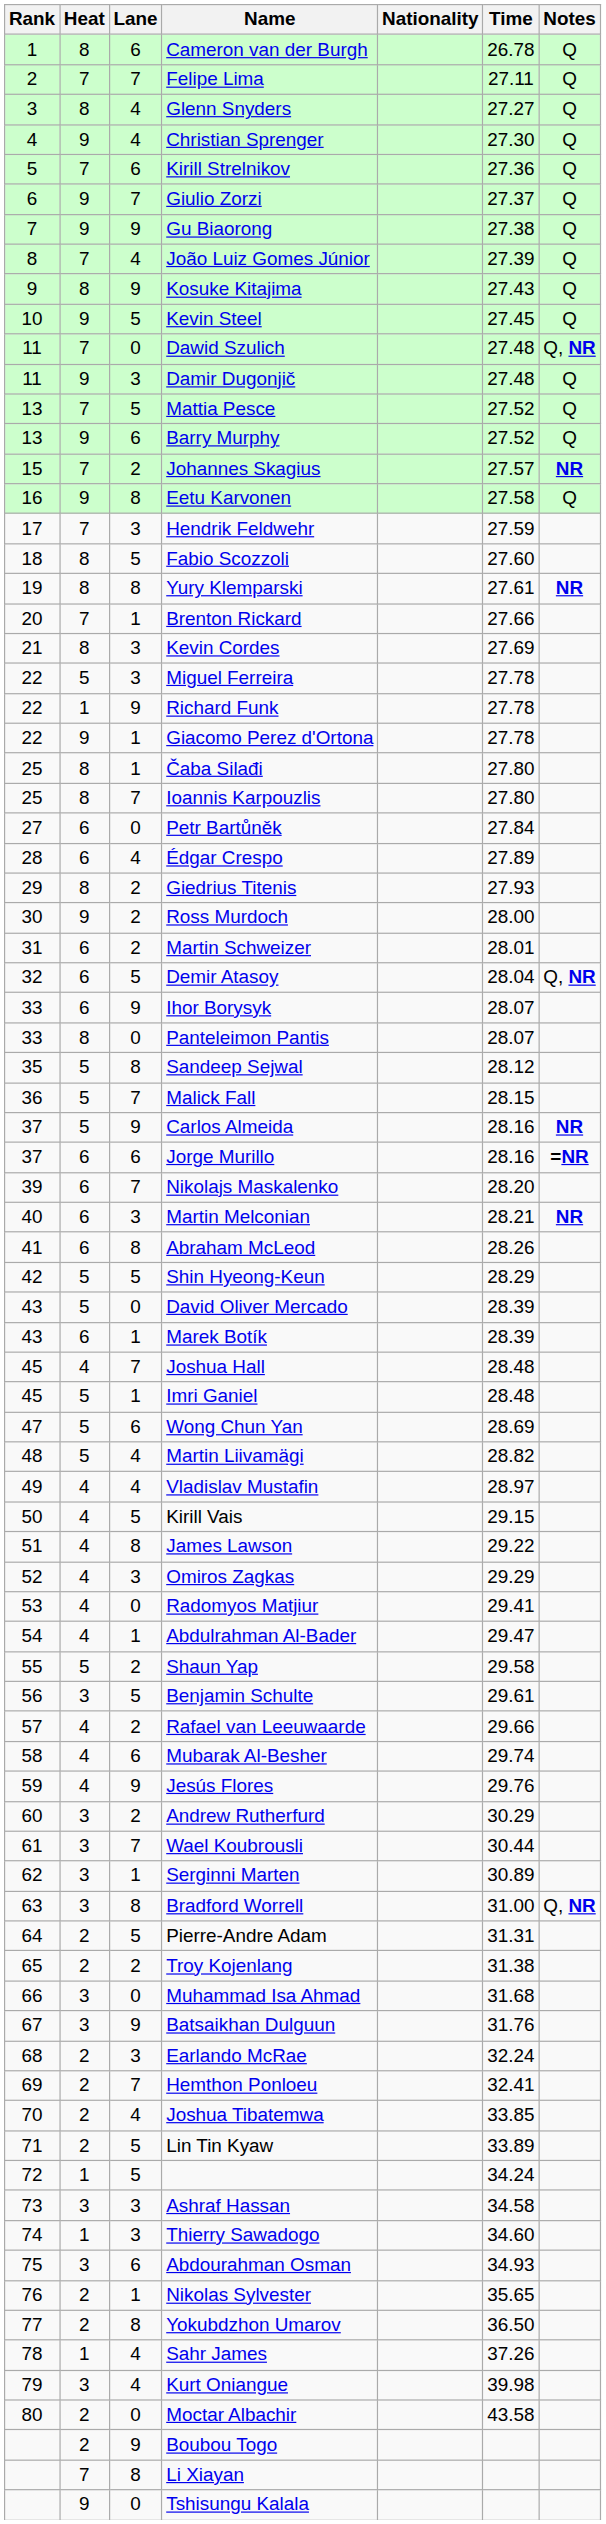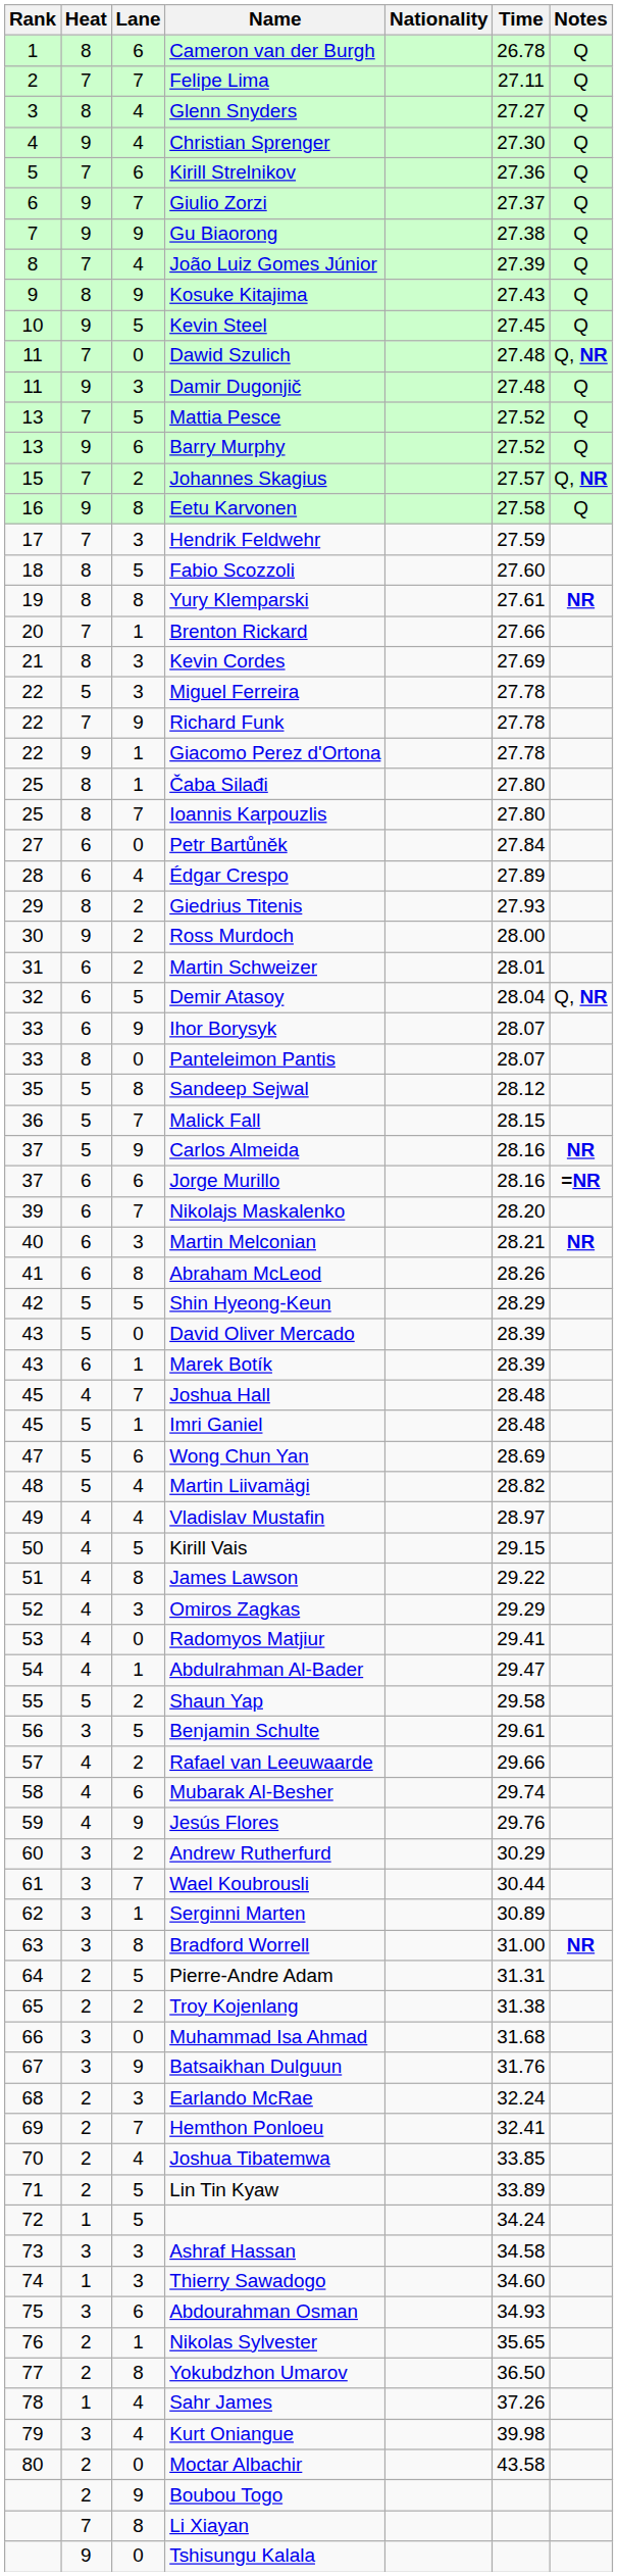Johannes Skagius | Notes: NR -> Q, NR
Richard Funk | Heat: 1 -> 7
Bradford Worrell | Notes: Q, NR -> NR
